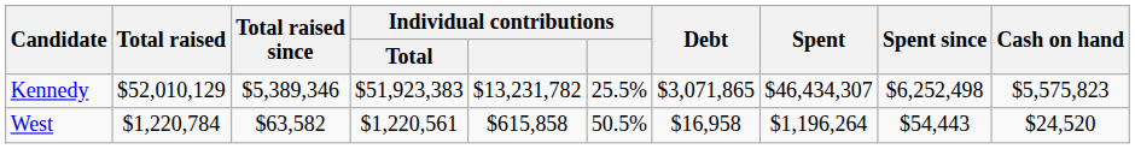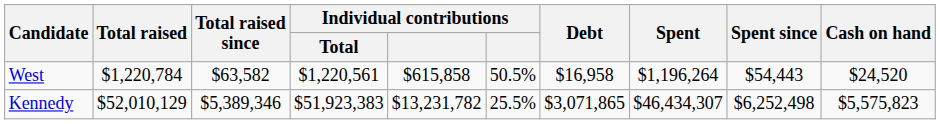rows swapped: Kennedy <-> West
